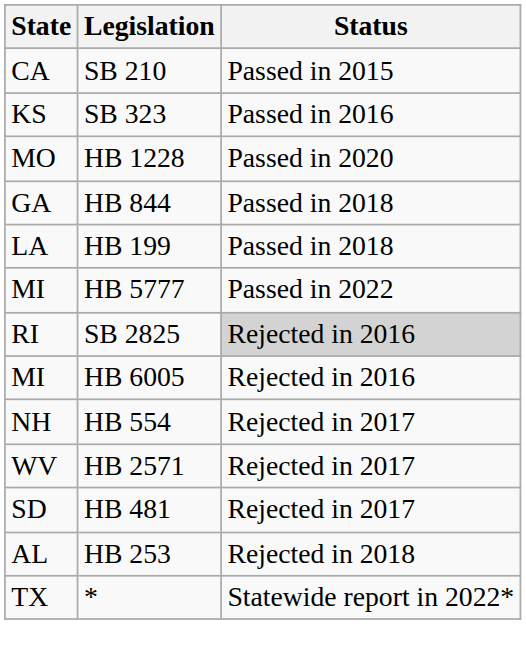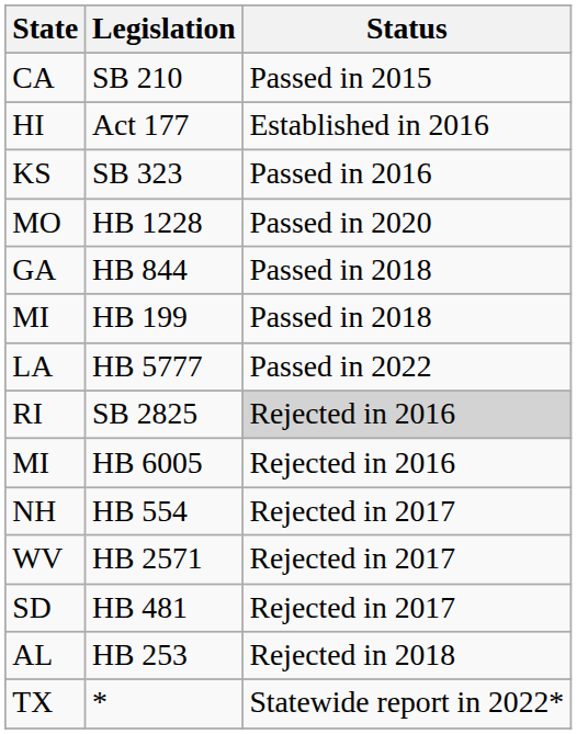+ row: HI | Act 177 | Established in 2016
HB 199 | State: LA -> MI
HB 5777 | State: MI -> LA
